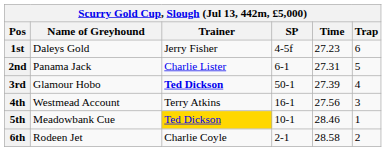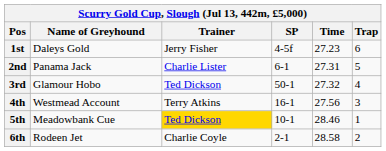3rd | Trainer: bold -> normal
3rd | Time: 27.39 -> 27.32
